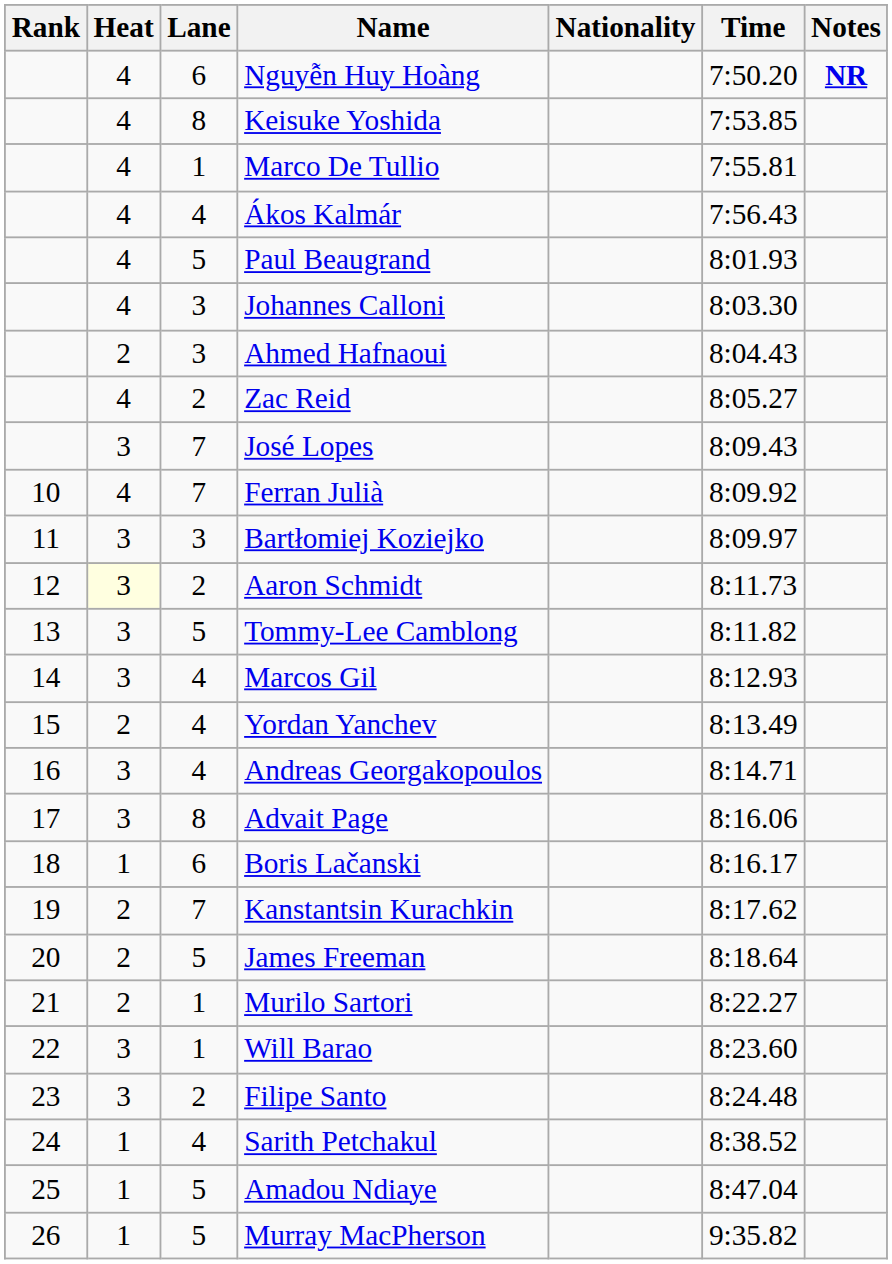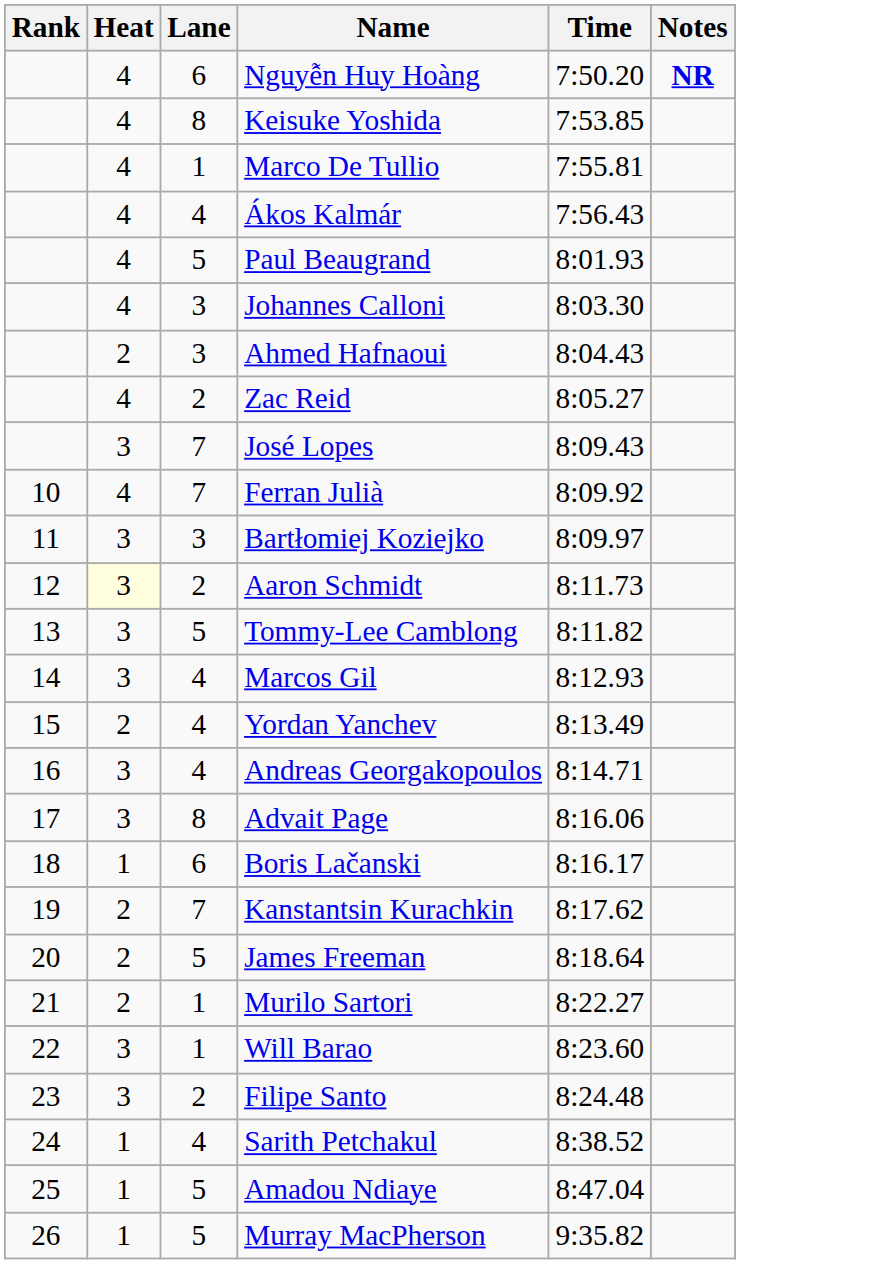- column: Nationality
